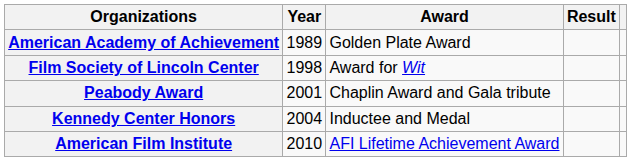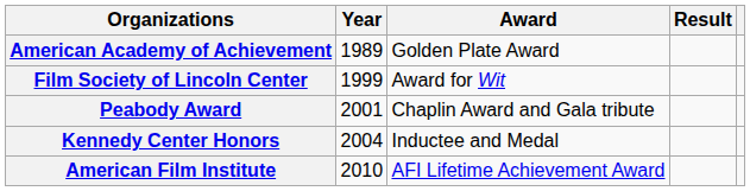Film Society of Lincoln Center | Year: 1998 -> 1999
